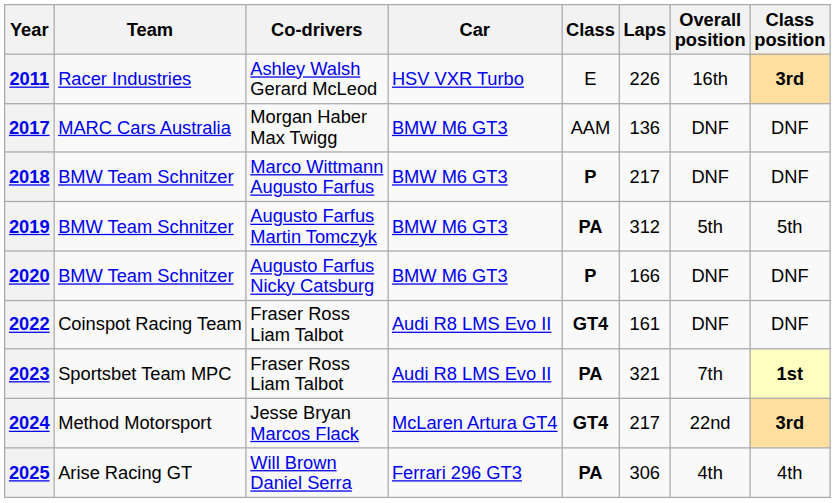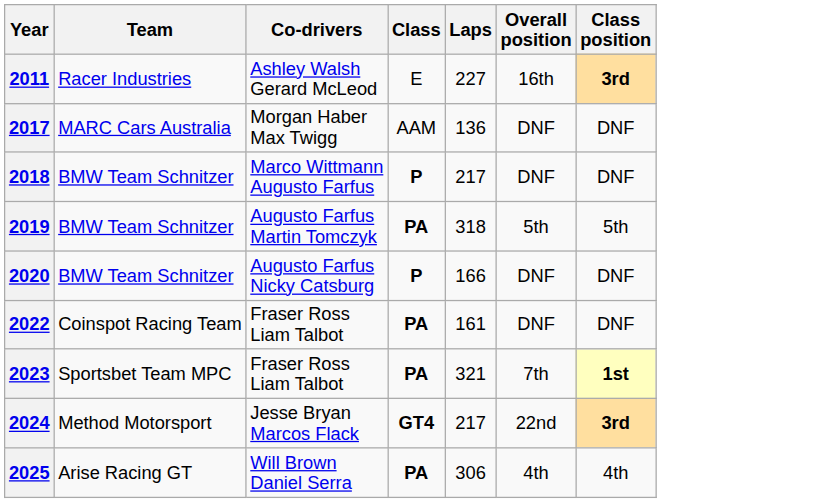- column: Car | HSV VXR Turbo | BMW M6 GT3 | BMW M6 GT3 | BMW M6 GT3 | BMW M6 GT3 | Audi R8 LMS Evo II | Audi R8 LMS Evo II | McLaren Artura GT4 | Ferrari 296 GT3
2011 | Laps: 226 -> 227
2019 | Laps: 312 -> 318
2022 | Class: GT4 -> PA
